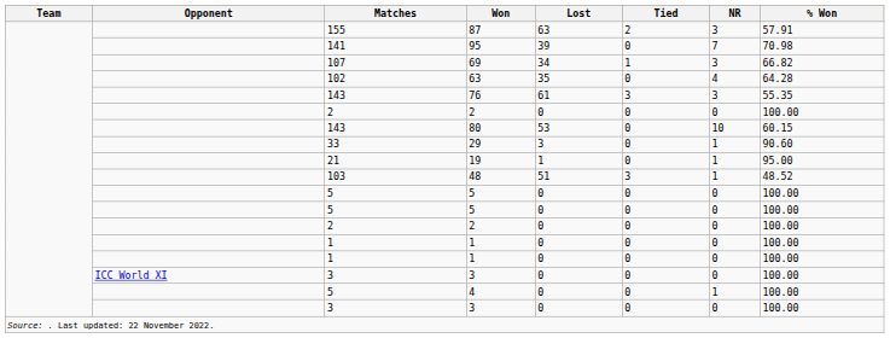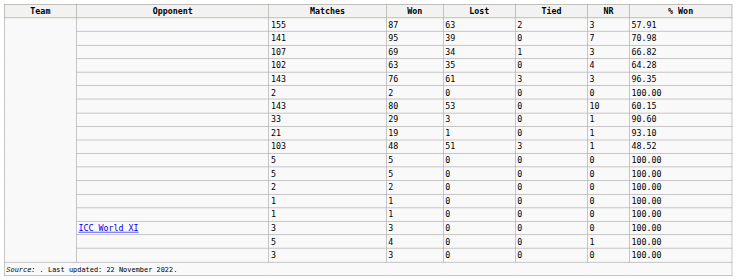76 | % Won: 55.35 -> 96.35
19 | % Won: 95.00 -> 93.10
